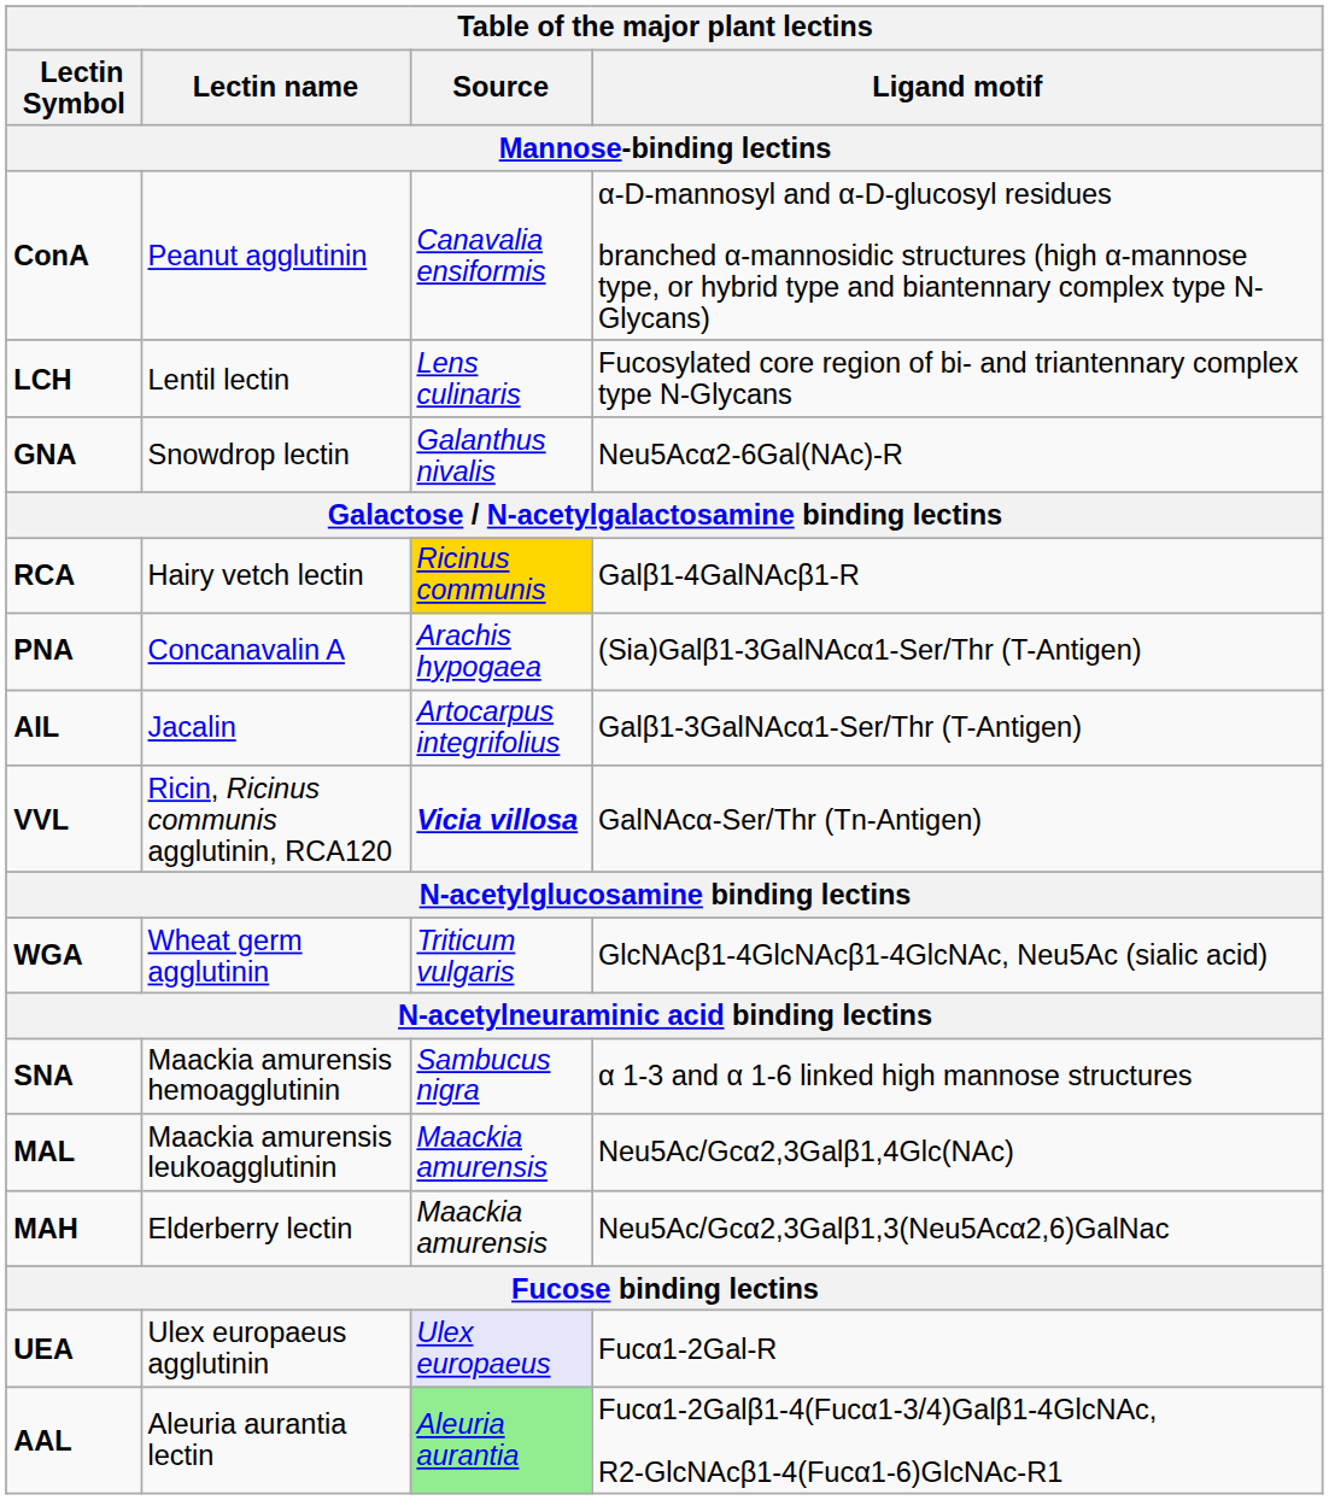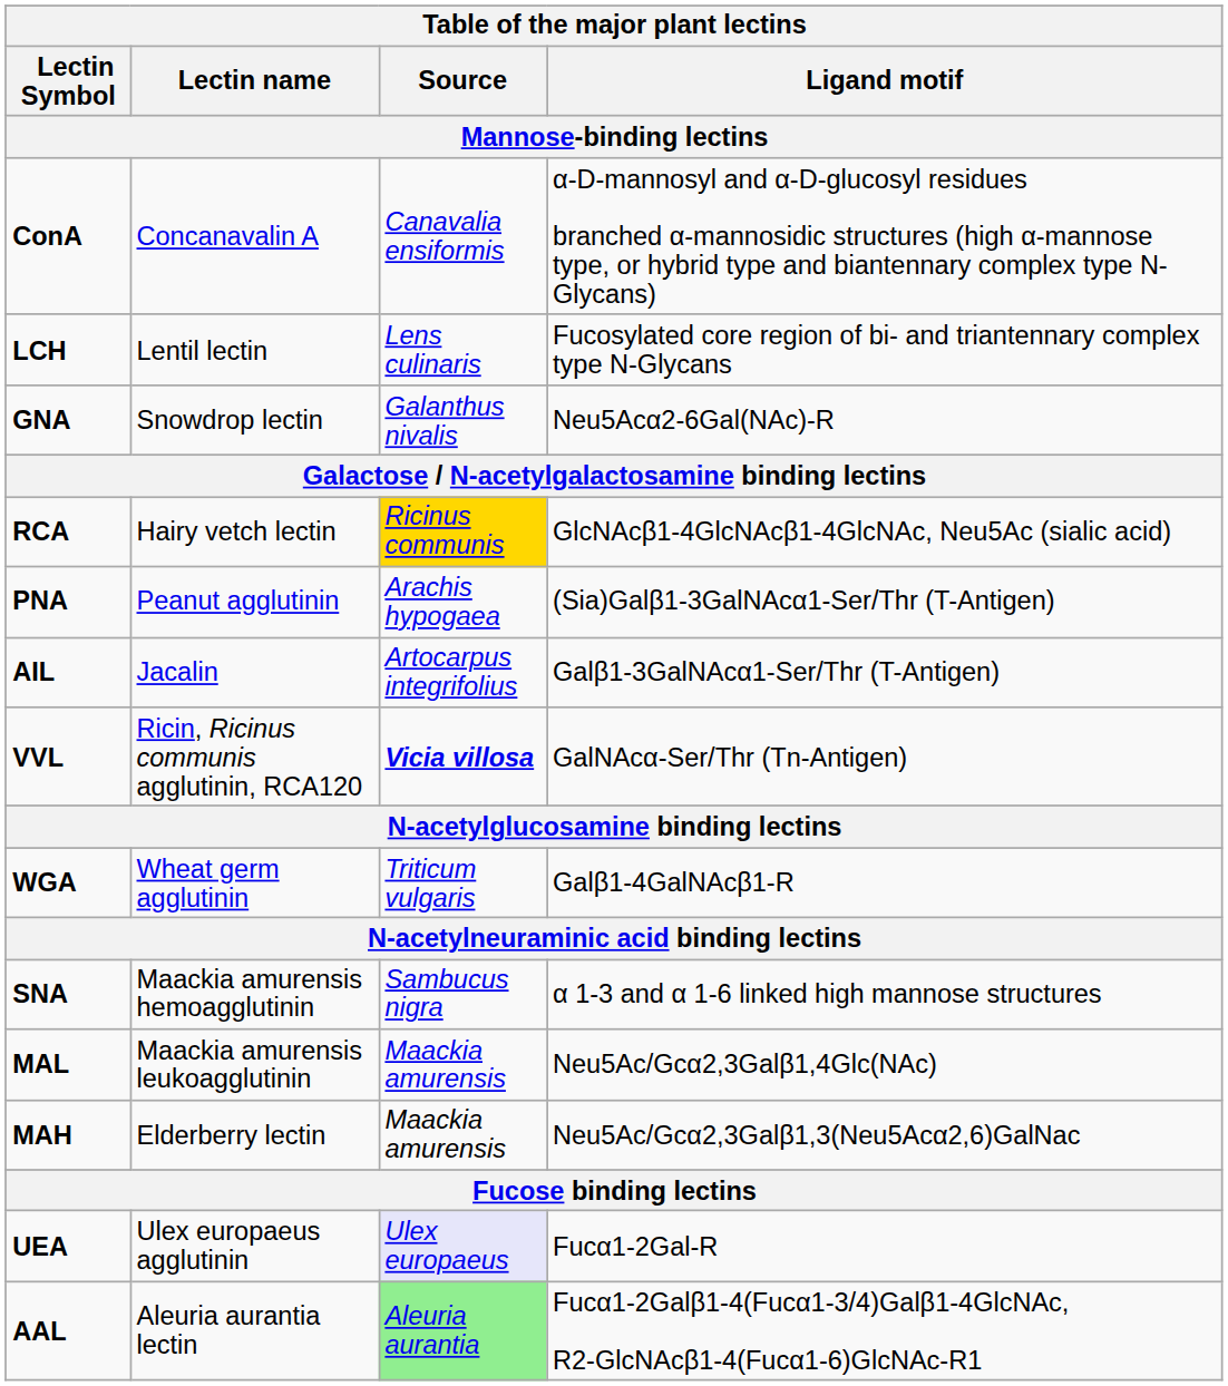ConA | Table of the major plant lectins / Lectin name: Peanut agglutinin -> Concanavalin A
RCA | Table of the major plant lectins / Ligand motif: Galβ1-4GalNAcβ1-R -> GlcNAcβ1-4GlcNAcβ1-4GlcNAc, Neu5Ac (sialic acid)
PNA | Table of the major plant lectins / Lectin name: Concanavalin A -> Peanut agglutinin
WGA | Table of the major plant lectins / Ligand motif: GlcNAcβ1-4GlcNAcβ1-4GlcNAc, Neu5Ac (sialic acid) -> Galβ1-4GalNAcβ1-R
